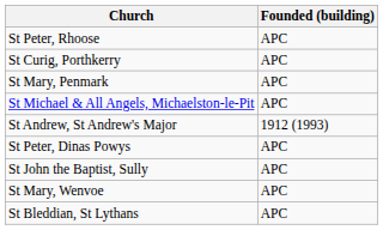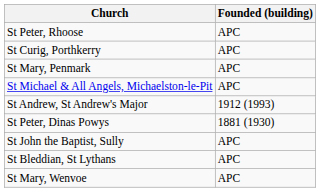St Peter, Dinas Powys | Founded (building): APC -> 1881 (1930)
rows swapped: St Bleddian, St Lythans <-> St Mary, Wenvoe
